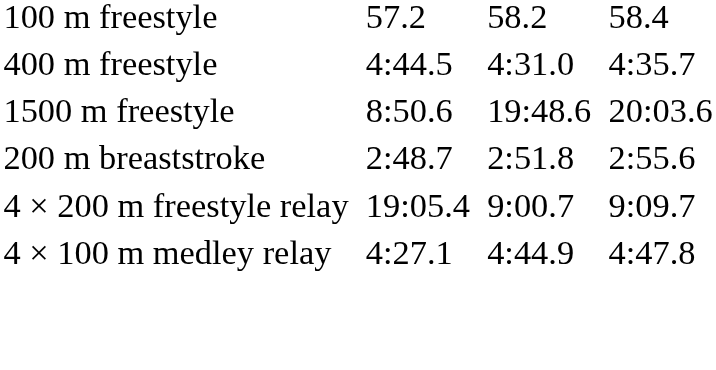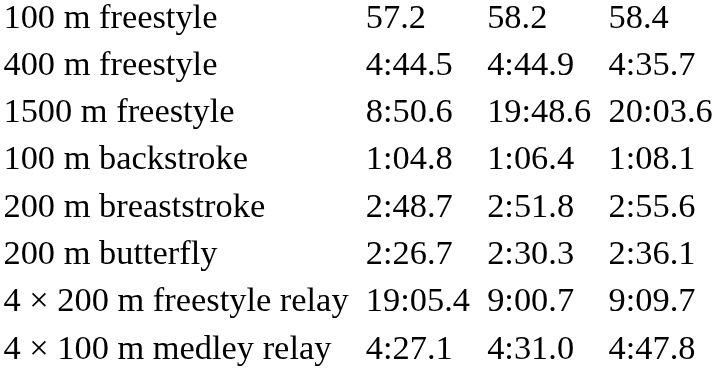400 m freestyle | column 5: 4:31.0 -> 4:44.9
+ row: 100 m backstroke | 1:04.8 | 1:06.4 | 1:08.1
+ row: 200 m butterfly | 2:26.7 | 2:30.3 | 2:36.1
4 × 100 m medley relay | column 5: 4:44.9 -> 4:31.0
